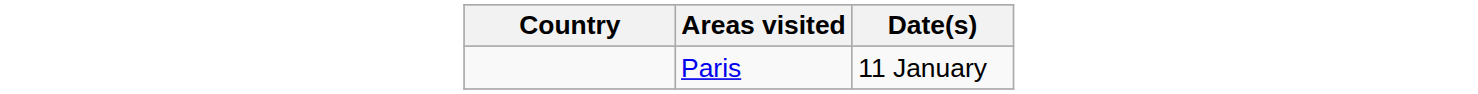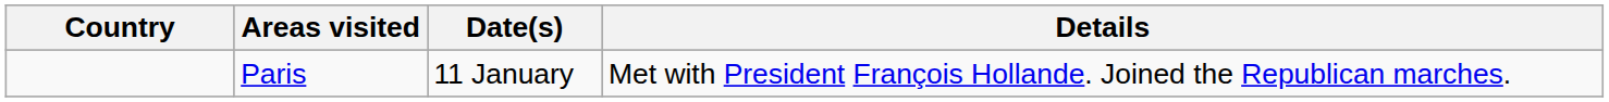+ column: Details | Met with President François Hollande. Joined the Republican marches.
